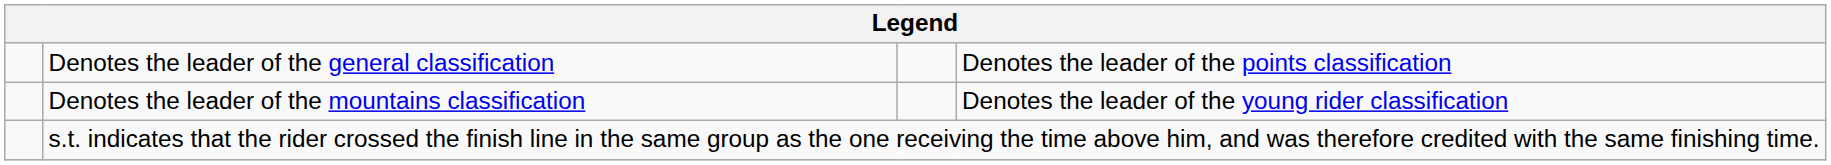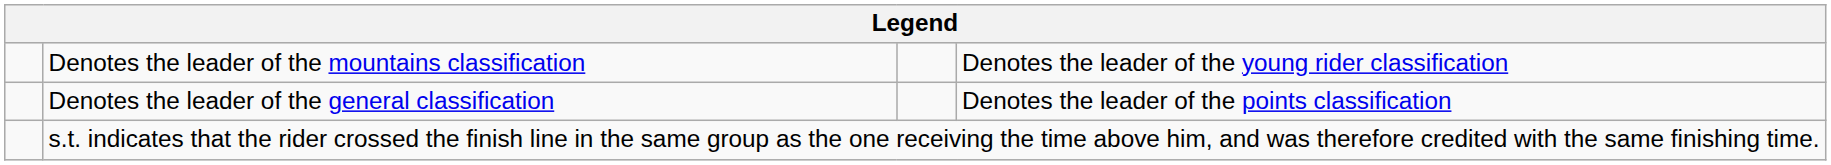rows swapped: Denotes the leader of the general classification <-> Denotes the leader of the mountains classification
